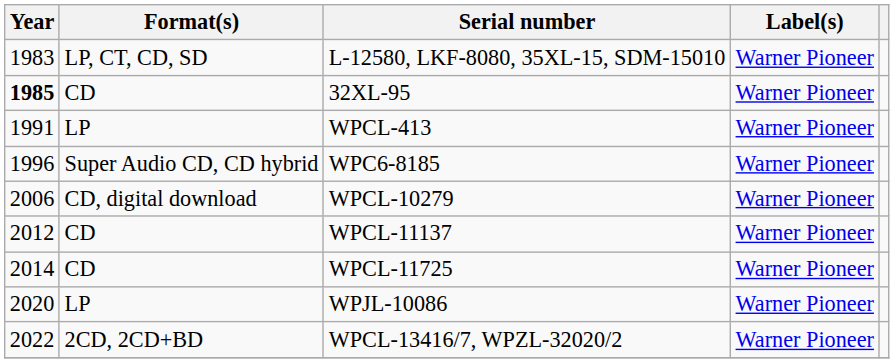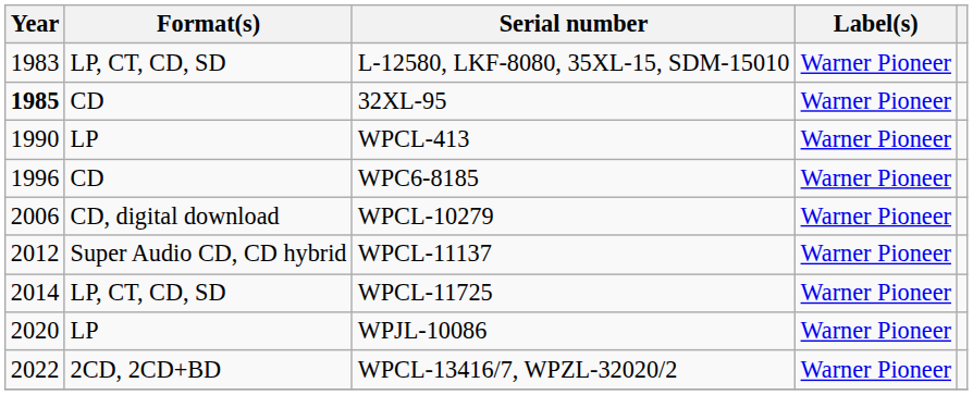WPCL-413 | Year: 1991 -> 1990
WPC6-8185 | Format(s): Super Audio CD, CD hybrid -> CD
WPCL-11137 | Format(s): CD -> Super Audio CD, CD hybrid
WPCL-11725 | Format(s): CD -> LP, CT, CD, SD
